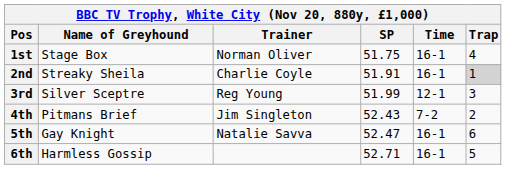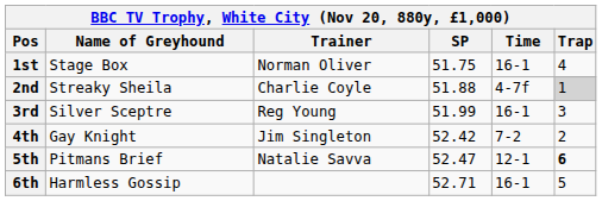2nd | SP: 51.91 -> 51.88
2nd | Time: 16-1 -> 4-7f
3rd | Time: 12-1 -> 16-1
4th | Name of Greyhound: Pitmans Brief -> Gay Knight
4th | SP: 52.43 -> 52.42
5th | Name of Greyhound: Gay Knight -> Pitmans Brief
5th | Time: 16-1 -> 12-1
5th | Trap: normal -> bold
